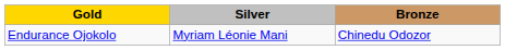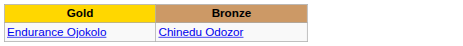- column: Silver | Myriam Léonie Mani
